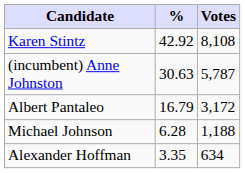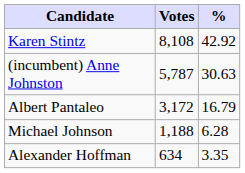columns swapped: Votes <-> %
